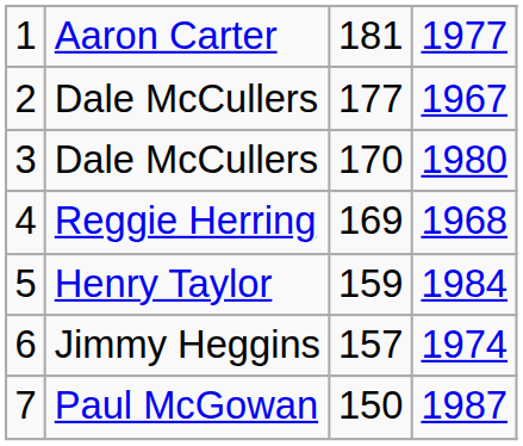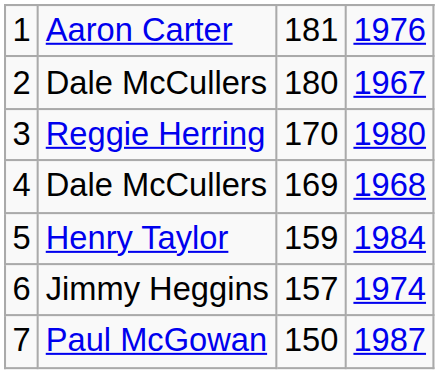1 | column 4: 1977 -> 1976
2 | column 3: 177 -> 180
3 | column 2: Dale McCullers -> Reggie Herring
4 | column 2: Reggie Herring -> Dale McCullers
